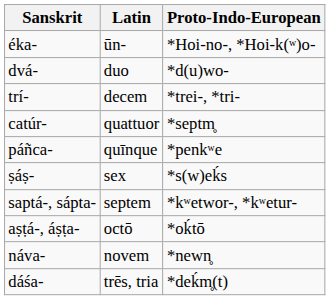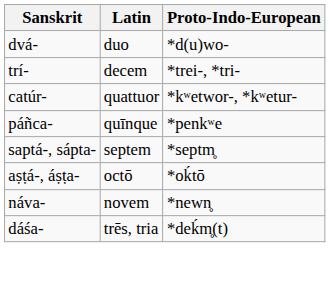- row: éka- | ūn- | *Hoi-no-, *Hoi-k(ʷ)o-
catúr- | Proto-Indo-European: *septm̥ -> *kʷetwor-, *kʷetur-
- row: ṣáṣ- | sex | *s(w)eḱs
saptá-, sápta- | Proto-Indo-European: *kʷetwor-, *kʷetur- -> *septm̥
